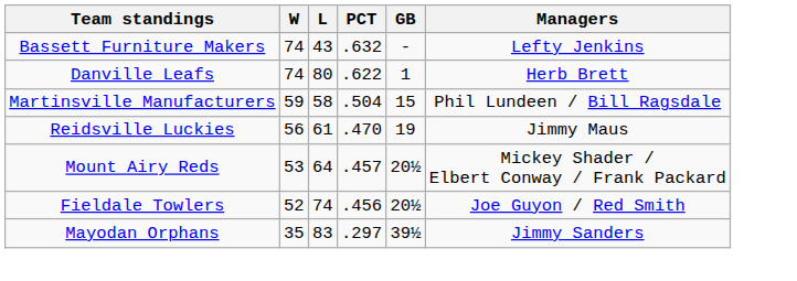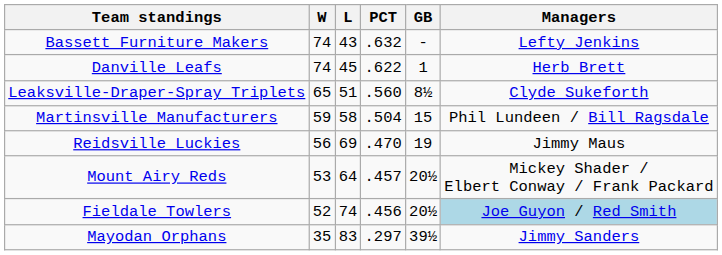Danville Leafs | L: 80 -> 45
+ row: Leaksville-Draper-Spray Triplets | 65 | 51 | .560 | 8½ | Clyde Sukeforth
Reidsville Luckies | L: 61 -> 69
Fieldale Towlers | Managers: no background -> lightblue background
